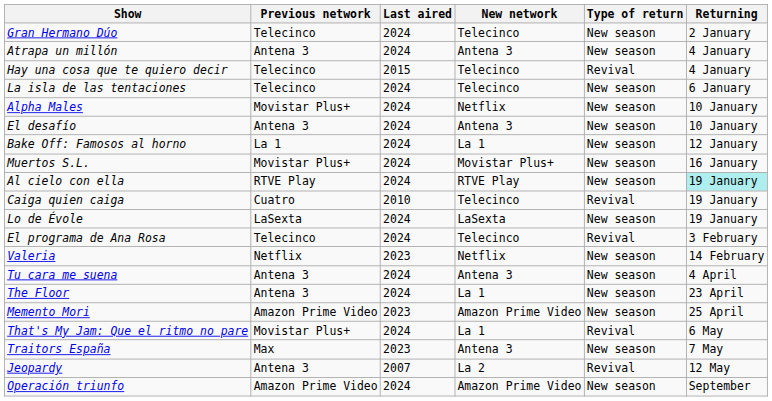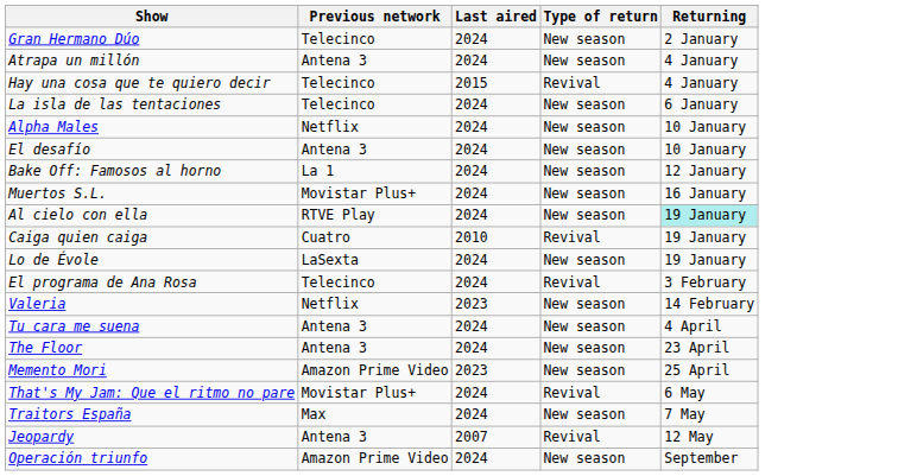- column: New network | Telecinco | Antena 3 | Telecinco | Telecinco | Netflix | Antena 3 | La 1 | Movistar Plus+ | RTVE Play | Telecinco | LaSexta | Telecinco | Netflix | Antena 3 | La 1 | Amazon Prime Video | La 1 | Antena 3 | La 2 | Amazon Prime Video
Alpha Males | Previous network: Movistar Plus+ -> Netflix
Traitors España | Last aired: 2023 -> 2024
